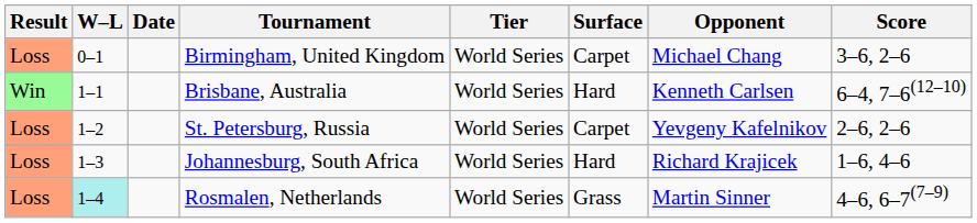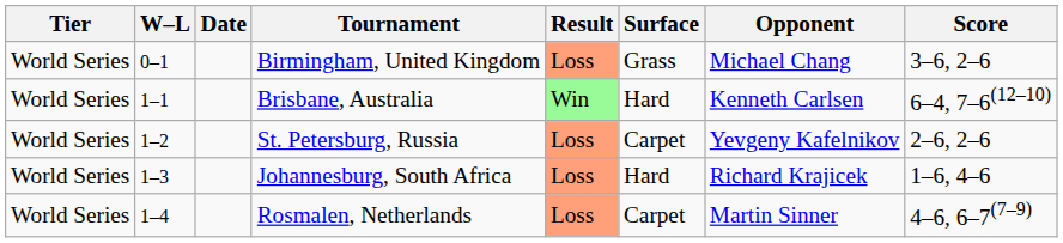columns swapped: Result <-> Tier
Birmingham, United Kingdom | Surface: Carpet -> Grass
Rosmalen, Netherlands | W–L: paleturquoise background -> no background
Rosmalen, Netherlands | Surface: Grass -> Carpet
